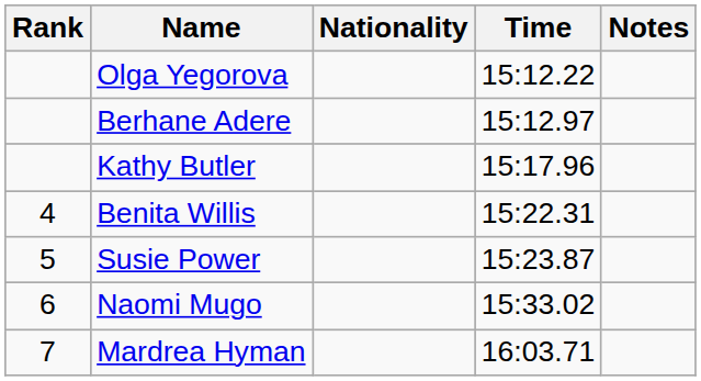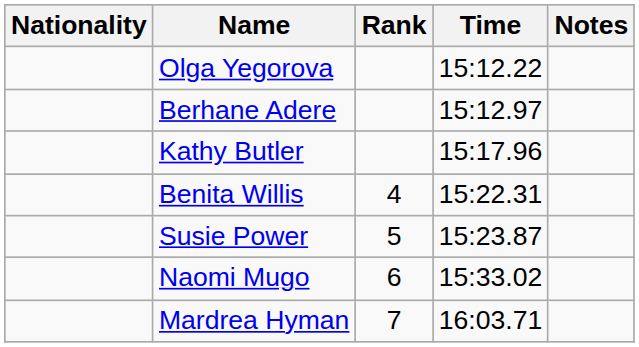columns swapped: Rank <-> Nationality
